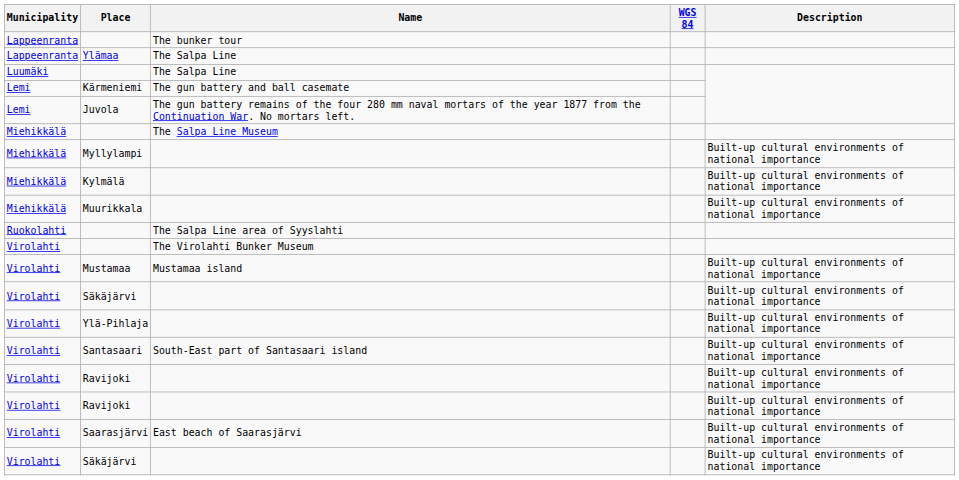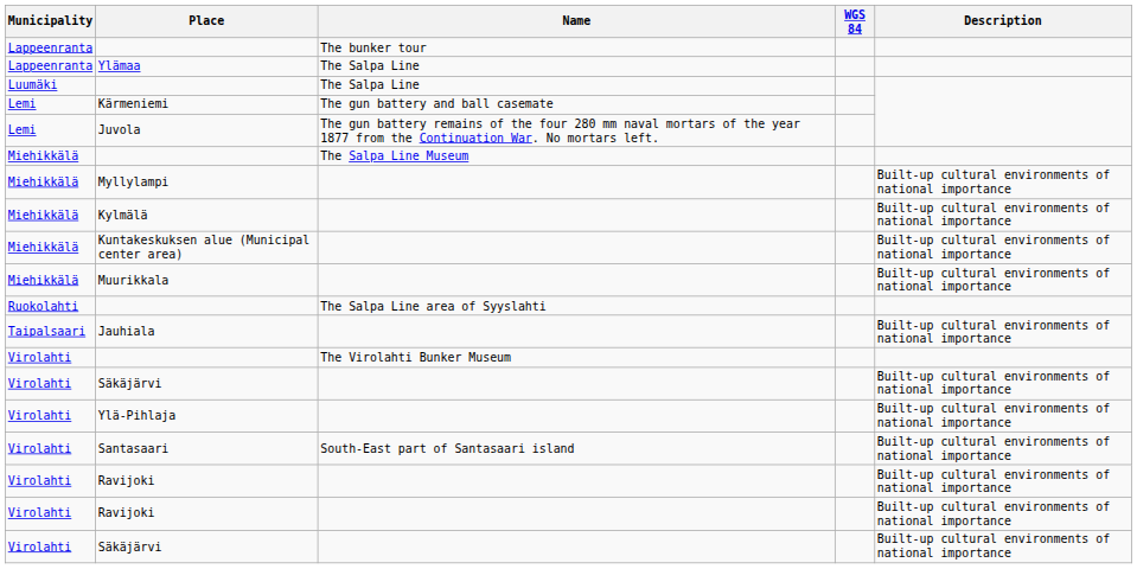+ row: Miehikkälä | Kuntakeskuksen alue (Municipal center area) | Built-up cultural environments of national importance
+ row: Taipalsaari | Jauhiala | Built-up cultural environments of national importance
- row: Virolahti | Mustamaa | Mustamaa island | Built-up cultural environments of national importance
- row: Virolahti | Saarasjärvi | East beach of Saarasjärvi | Built-up cultural environments of national importance
